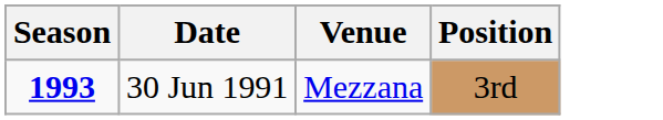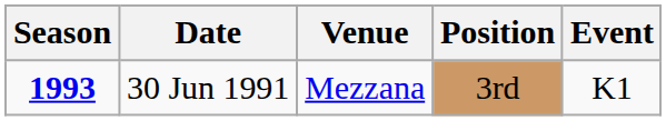+ column: Event | K1
